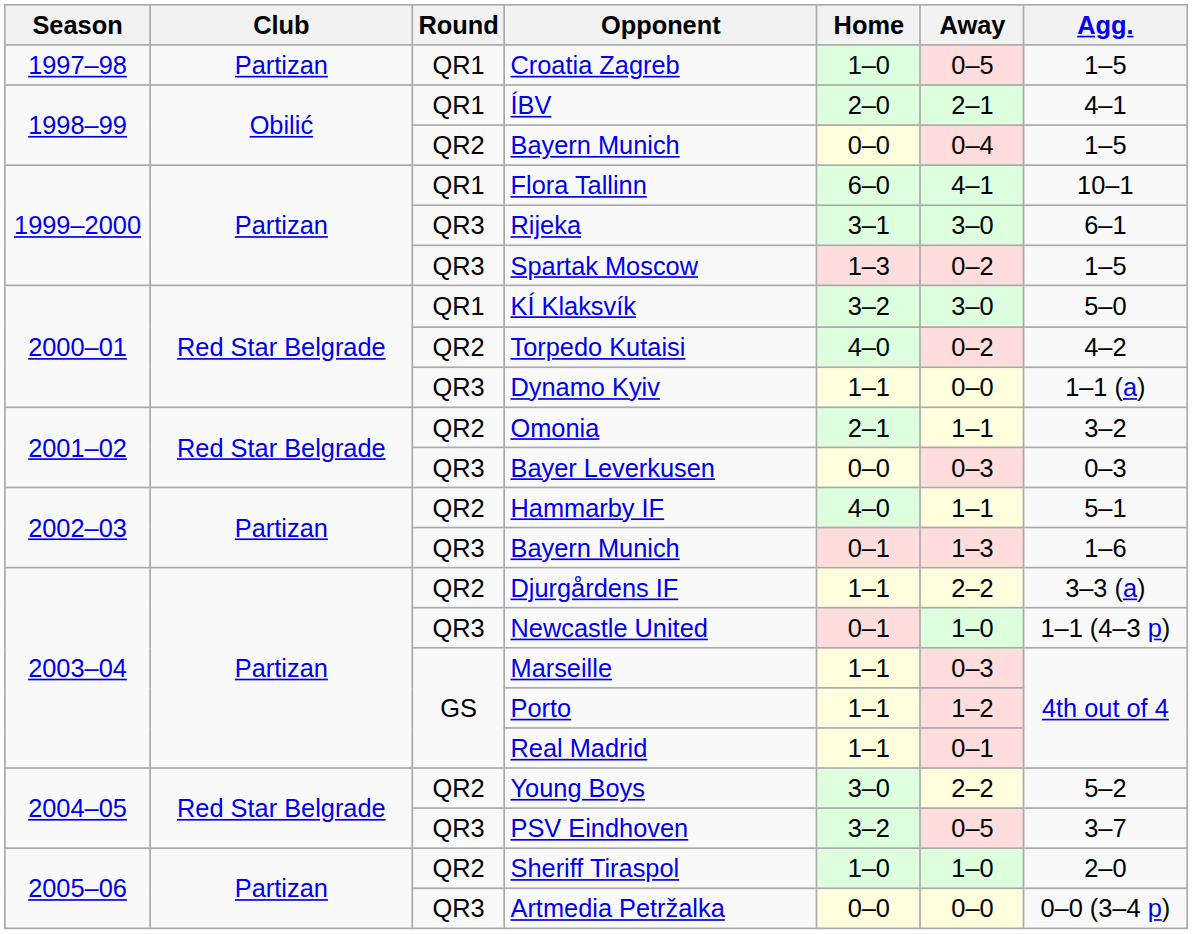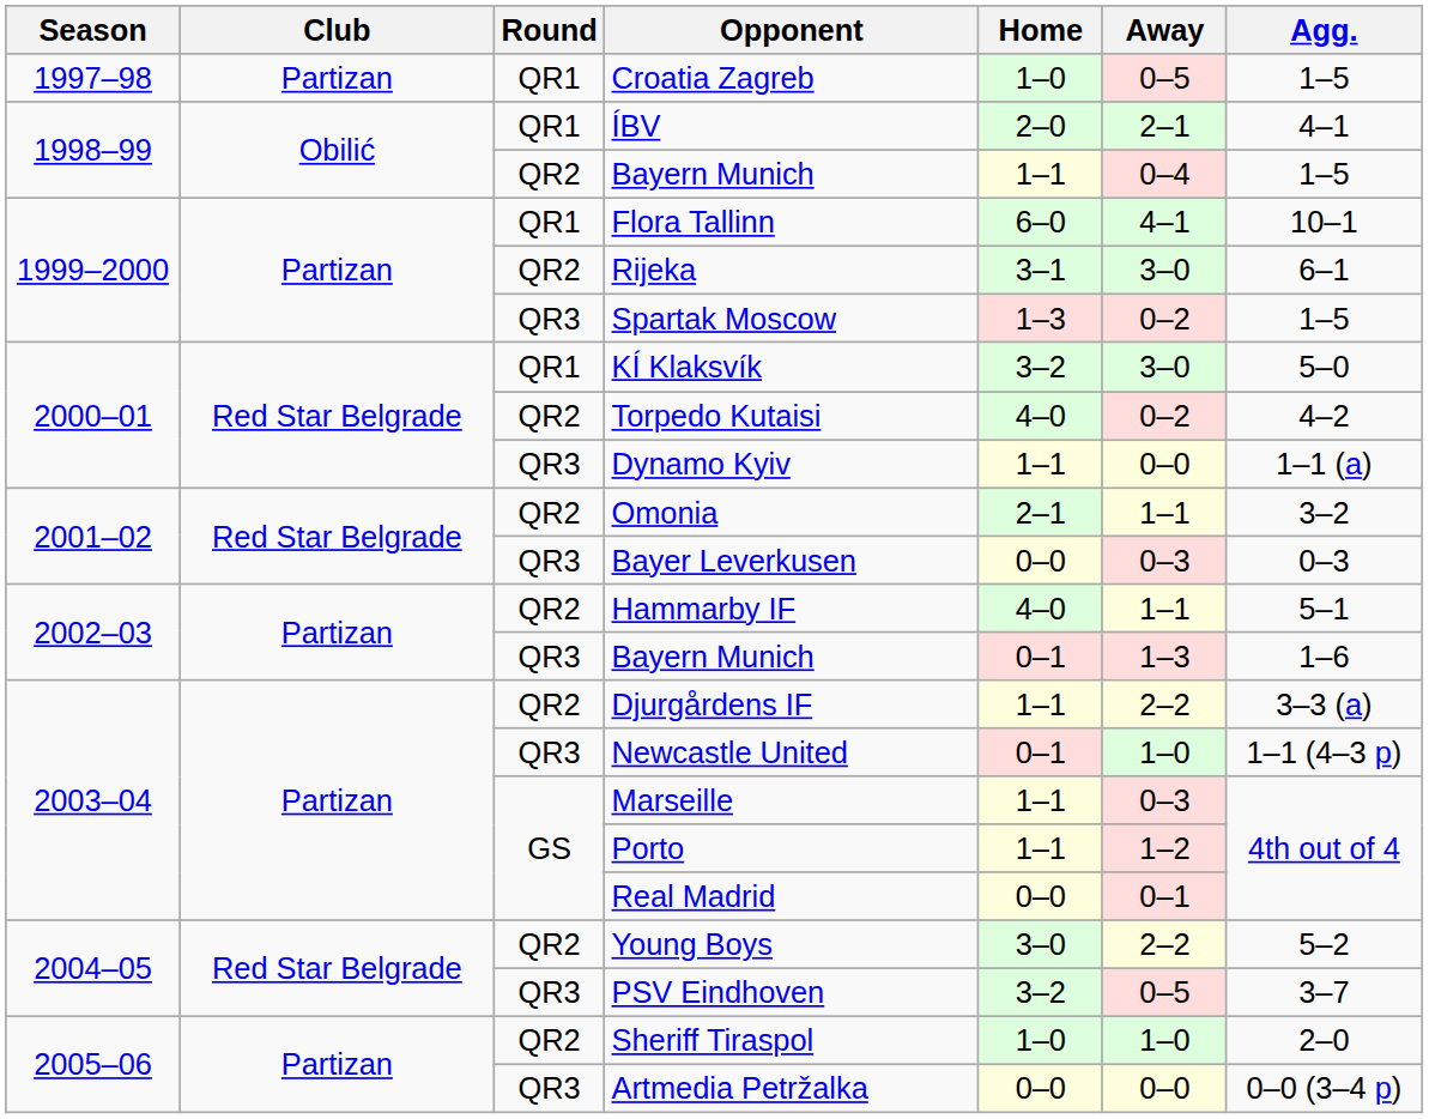1998–99 / Bayern Munich | Home: 0–0 -> 1–1
Rijeka | Round: QR3 -> QR2
Real Madrid | Home: 1–1 -> 0–0
